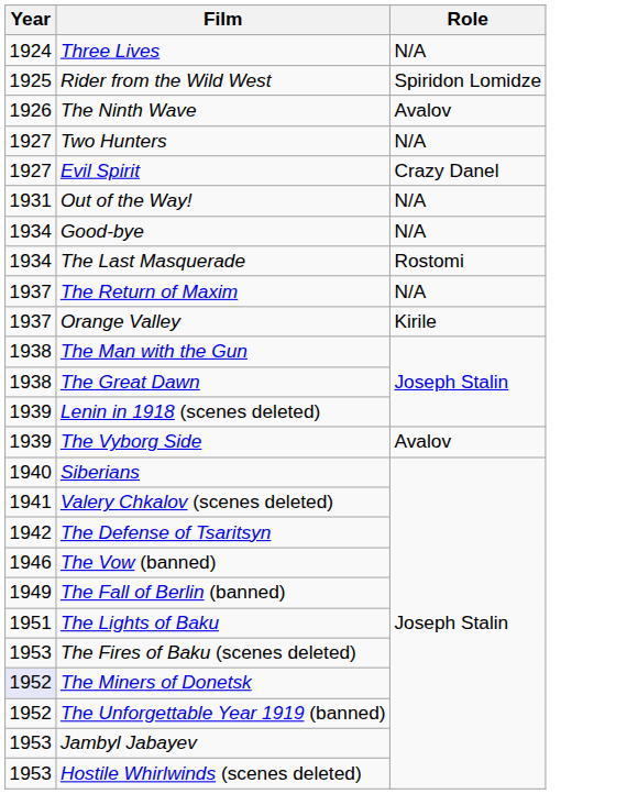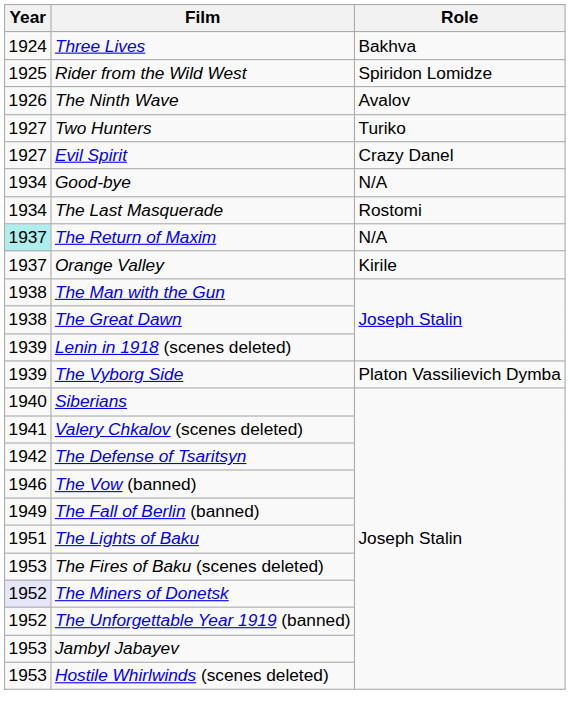Three Lives | Role: N/A -> Bakhva
Two Hunters | Role: N/A -> Turiko
- row: 1931 | Out of the Way! | N/A
The Return of Maxim | Year: no background -> paleturquoise background
The Vyborg Side | Role: Avalov -> Platon Vassilievich Dymba
